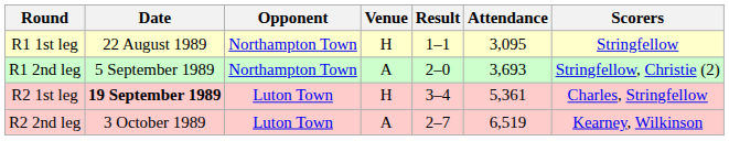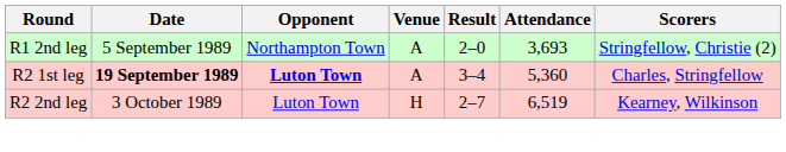- row: R1 1st leg | 22 August 1989 | Northampton Town | H | 1–1 | 3,095 | Stringfellow
R2 1st leg | Opponent: normal -> bold
R2 1st leg | Venue: H -> A
R2 1st leg | Attendance: 5,361 -> 5,360
R2 2nd leg | Venue: A -> H
